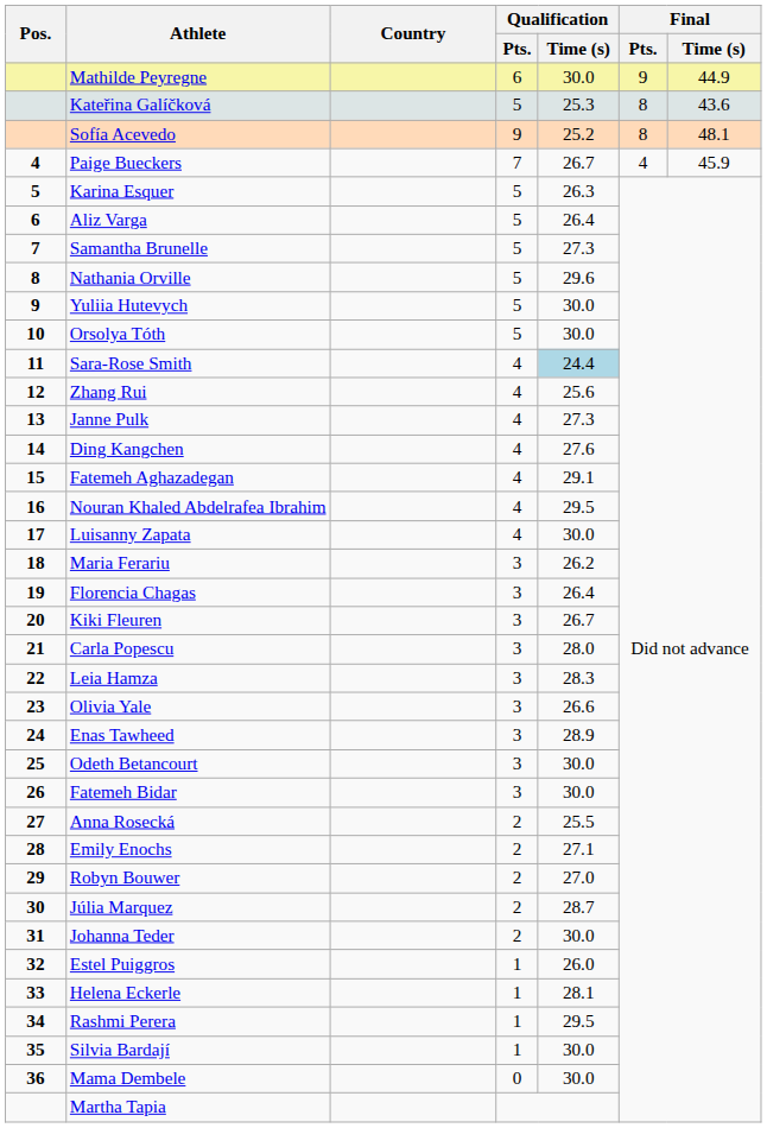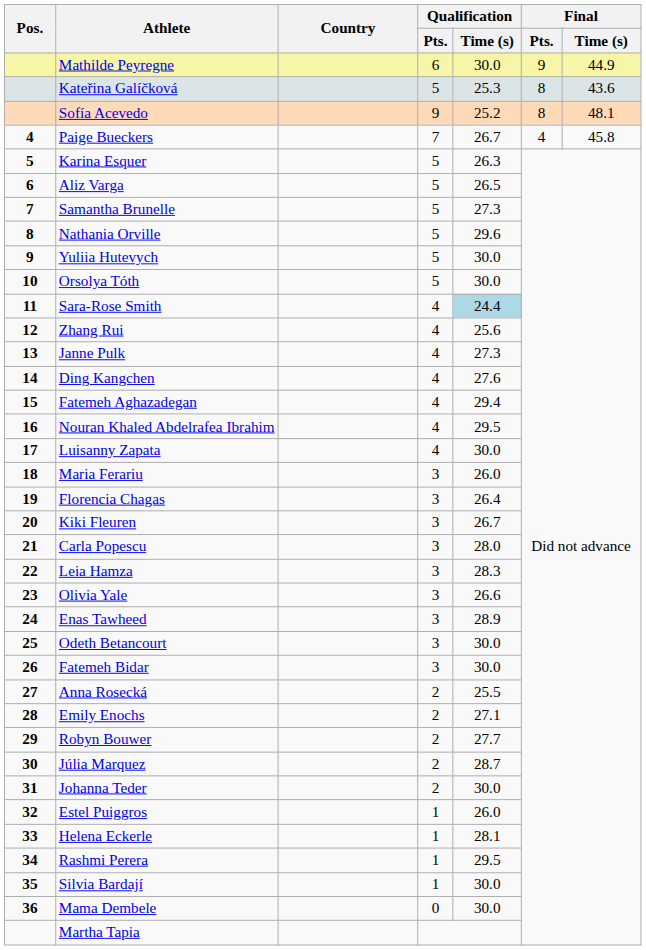Paige Bueckers | Final / Time (s): 45.9 -> 45.8
Aliz Varga | Qualification / Time (s): 26.4 -> 26.5
Fatemeh Aghazadegan | Qualification / Time (s): 29.1 -> 29.4
Maria Ferariu | Qualification / Time (s): 26.2 -> 26.0
Robyn Bouwer | Qualification / Time (s): 27.0 -> 27.7
